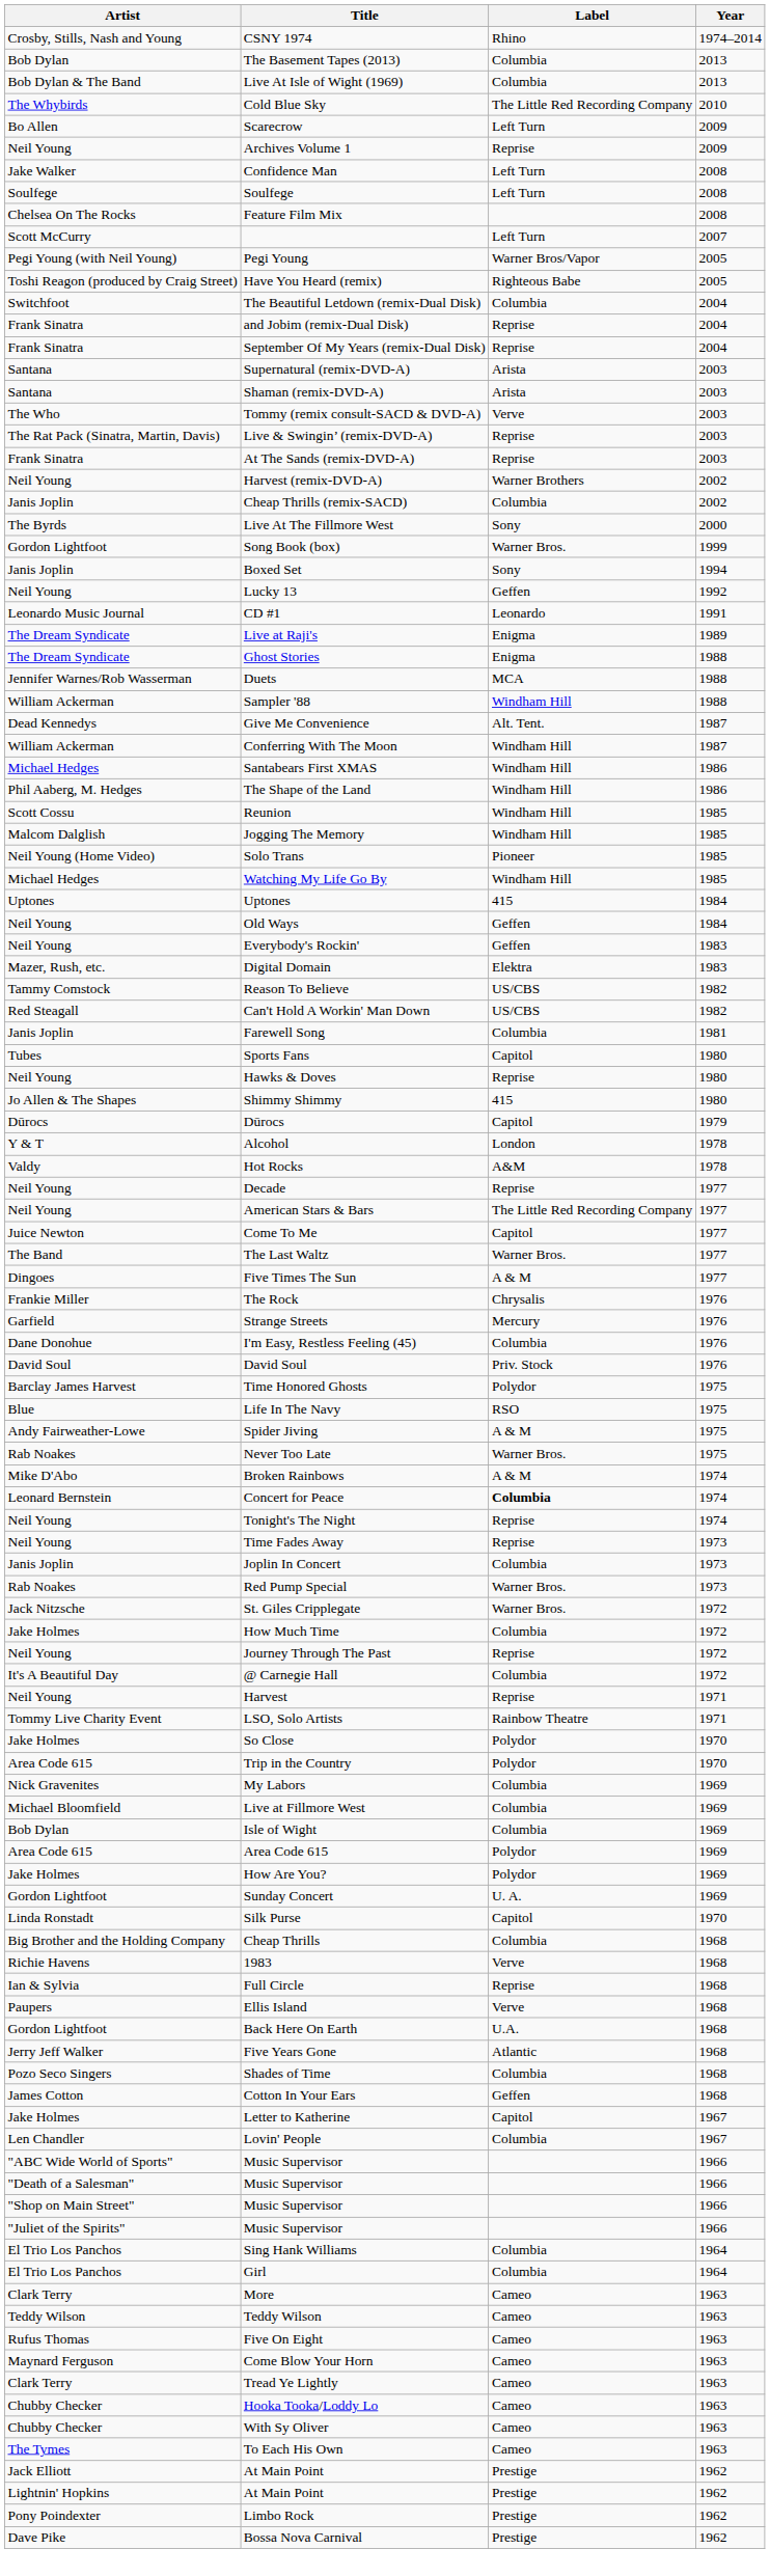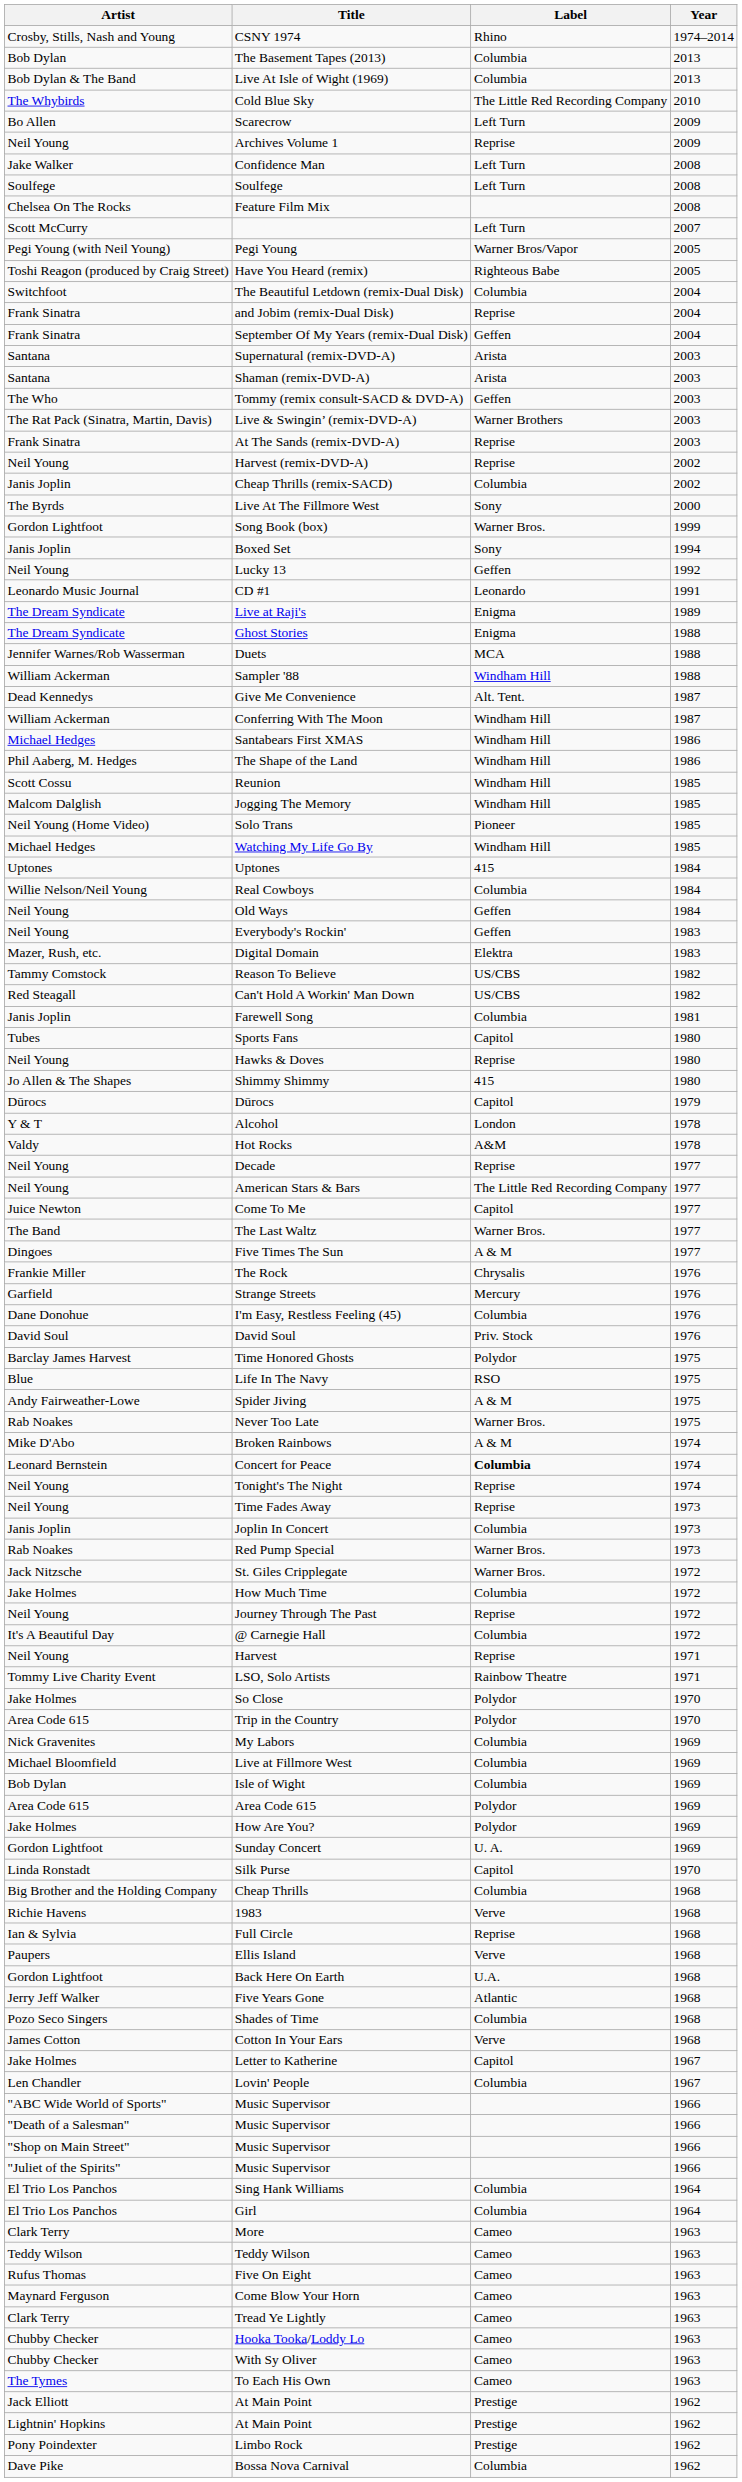September Of My Years (remix-Dual Disk) | Label: Reprise -> Geffen
Tommy (remix consult-SACD & DVD-A) | Label: Verve -> Geffen
Live & Swingin’ (remix-DVD-A) | Label: Reprise -> Warner Brothers
Harvest (remix-DVD-A) | Label: Warner Brothers -> Reprise
+ row: Willie Nelson/Neil Young | Real Cowboys | Columbia | 1984
Cotton In Your Ears | Label: Geffen -> Verve
Bossa Nova Carnival | Label: Prestige -> Columbia
